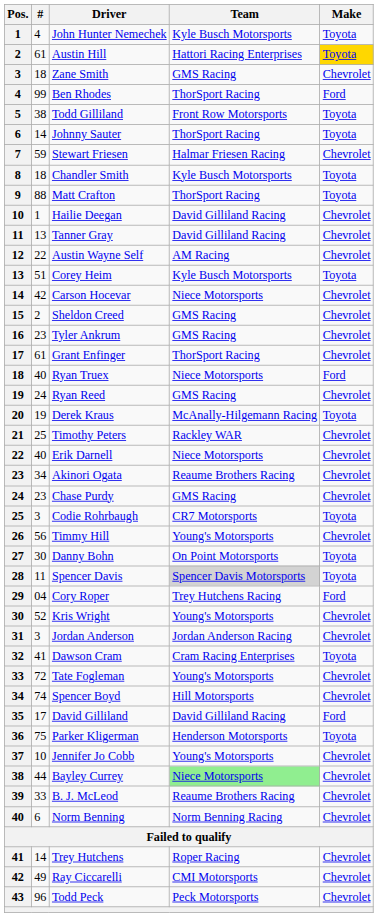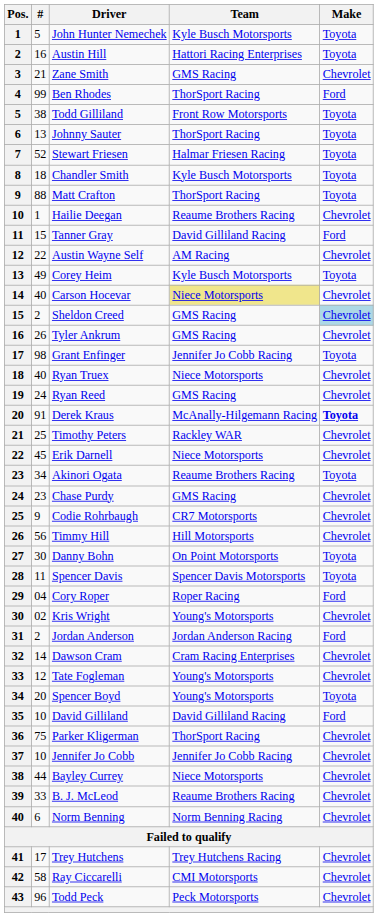John Hunter Nemechek | #: 4 -> 5
Austin Hill | #: 61 -> 16
Austin Hill | Make: gold background -> no background
Zane Smith | #: 18 -> 21
Johnny Sauter | #: 14 -> 13
Stewart Friesen | #: 59 -> 52
Stewart Friesen | Make: Chevrolet -> Toyota
Hailie Deegan | Team: David Gilliland Racing -> Reaume Brothers Racing
Tanner Gray | #: 13 -> 15
Tanner Gray | Make: Chevrolet -> Ford
Corey Heim | #: 51 -> 49
Carson Hocevar | #: 42 -> 40
Carson Hocevar | Team: no background -> khaki background
Sheldon Creed | Make: no background -> lightblue background
Tyler Ankrum | #: 23 -> 26
Grant Enfinger | #: 61 -> 98
Grant Enfinger | Team: ThorSport Racing -> Jennifer Jo Cobb Racing
Grant Enfinger | Make: Chevrolet -> Toyota
Ryan Truex | Make: Ford -> Chevrolet
Derek Kraus | #: 19 -> 91
Derek Kraus | Make: normal -> bold
Erik Darnell | #: 40 -> 45
Akinori Ogata | Make: Chevrolet -> Toyota
Codie Rohrbaugh | #: 3 -> 9
Codie Rohrbaugh | Make: Toyota -> Chevrolet
Timmy Hill | Team: Young's Motorsports -> Hill Motorsports
Spencer Davis | Team: lightgrey background -> no background
Cory Roper | Team: Trey Hutchens Racing -> Roper Racing
Kris Wright | #: 52 -> 02
Jordan Anderson | #: 3 -> 2
Jordan Anderson | Make: Chevrolet -> Ford
Dawson Cram | #: 41 -> 14
Dawson Cram | Make: Toyota -> Chevrolet
Tate Fogleman | #: 72 -> 12
Spencer Boyd | #: 74 -> 20
Spencer Boyd | Team: Hill Motorsports -> Young's Motorsports
Spencer Boyd | Make: Chevrolet -> Toyota
David Gilliland | #: 17 -> 10
Parker Kligerman | Team: Henderson Motorsports -> ThorSport Racing
Parker Kligerman | Make: Toyota -> Chevrolet
Jennifer Jo Cobb | Team: Young's Motorsports -> Jennifer Jo Cobb Racing
Bayley Currey | Team: lightgreen background -> no background
Trey Hutchens | #: 14 -> 17
Trey Hutchens | Team: Roper Racing -> Trey Hutchens Racing
Ray Ciccarelli | #: 49 -> 58
